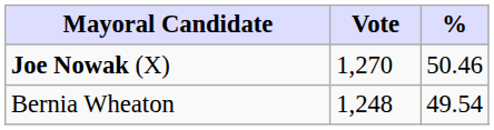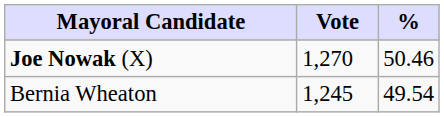Bernia Wheaton | Vote: 1,248 -> 1,245
